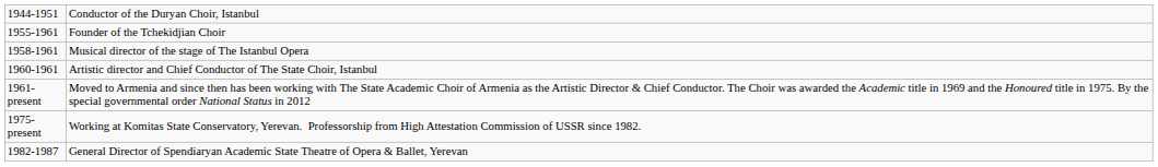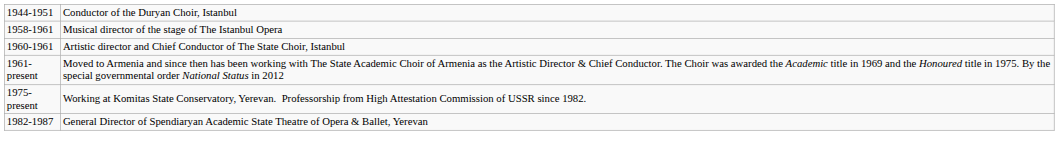- row: 1955-1961 | Founder of the Tchekidjian Choir
